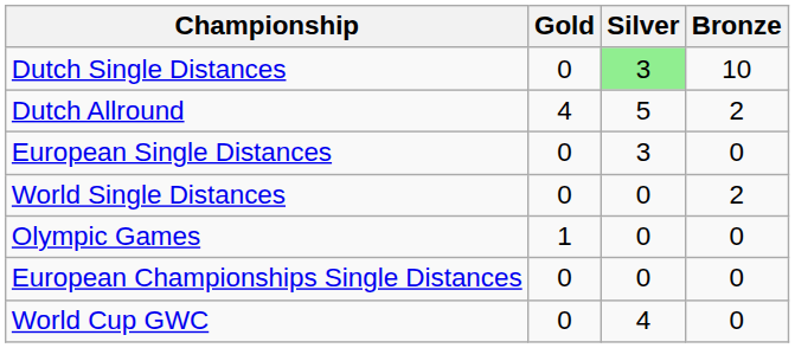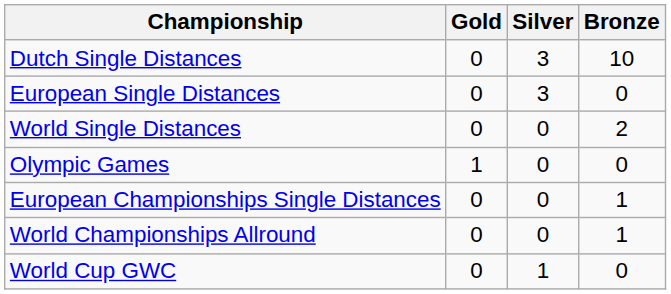Dutch Single Distances | Silver: lightgreen background -> no background
- row: Dutch Allround | 4 | 5 | 2
European Championships Single Distances | Bronze: 0 -> 1
+ row: World Championships Allround | 0 | 0 | 1
World Cup GWC | Silver: 4 -> 1
